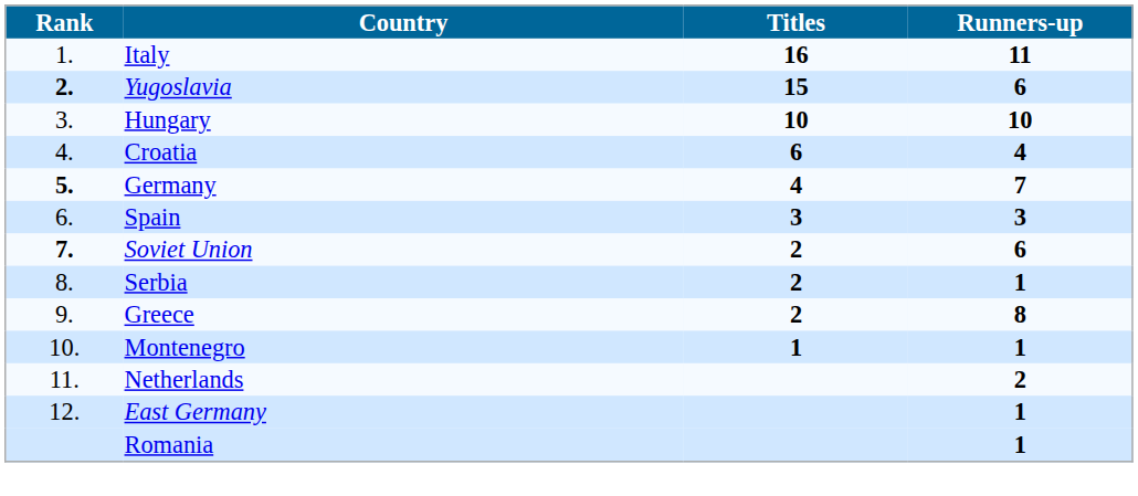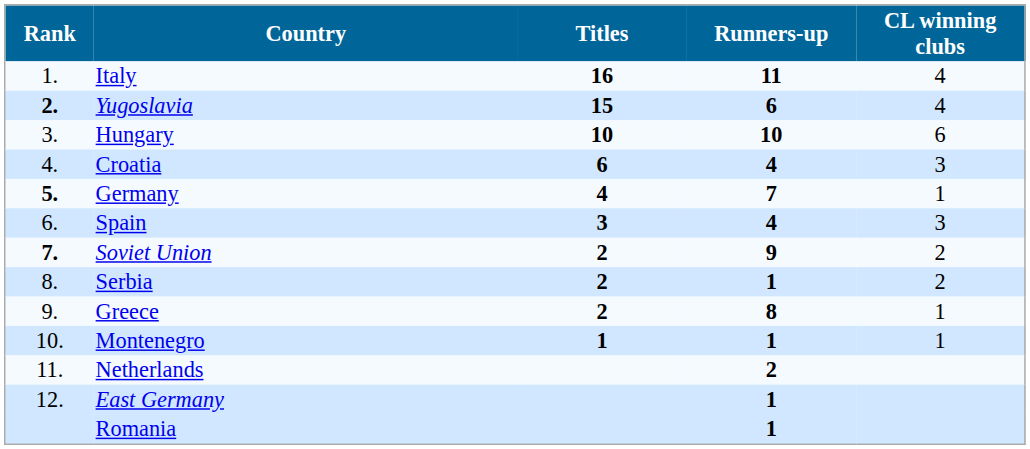+ column: CL winning clubs | 4 | 4 | 6 | 3 | 1 | 3 | 2 | 2 | 1 | 1
Spain | Runners-up: 3 -> 4
Soviet Union | Runners-up: 6 -> 9
